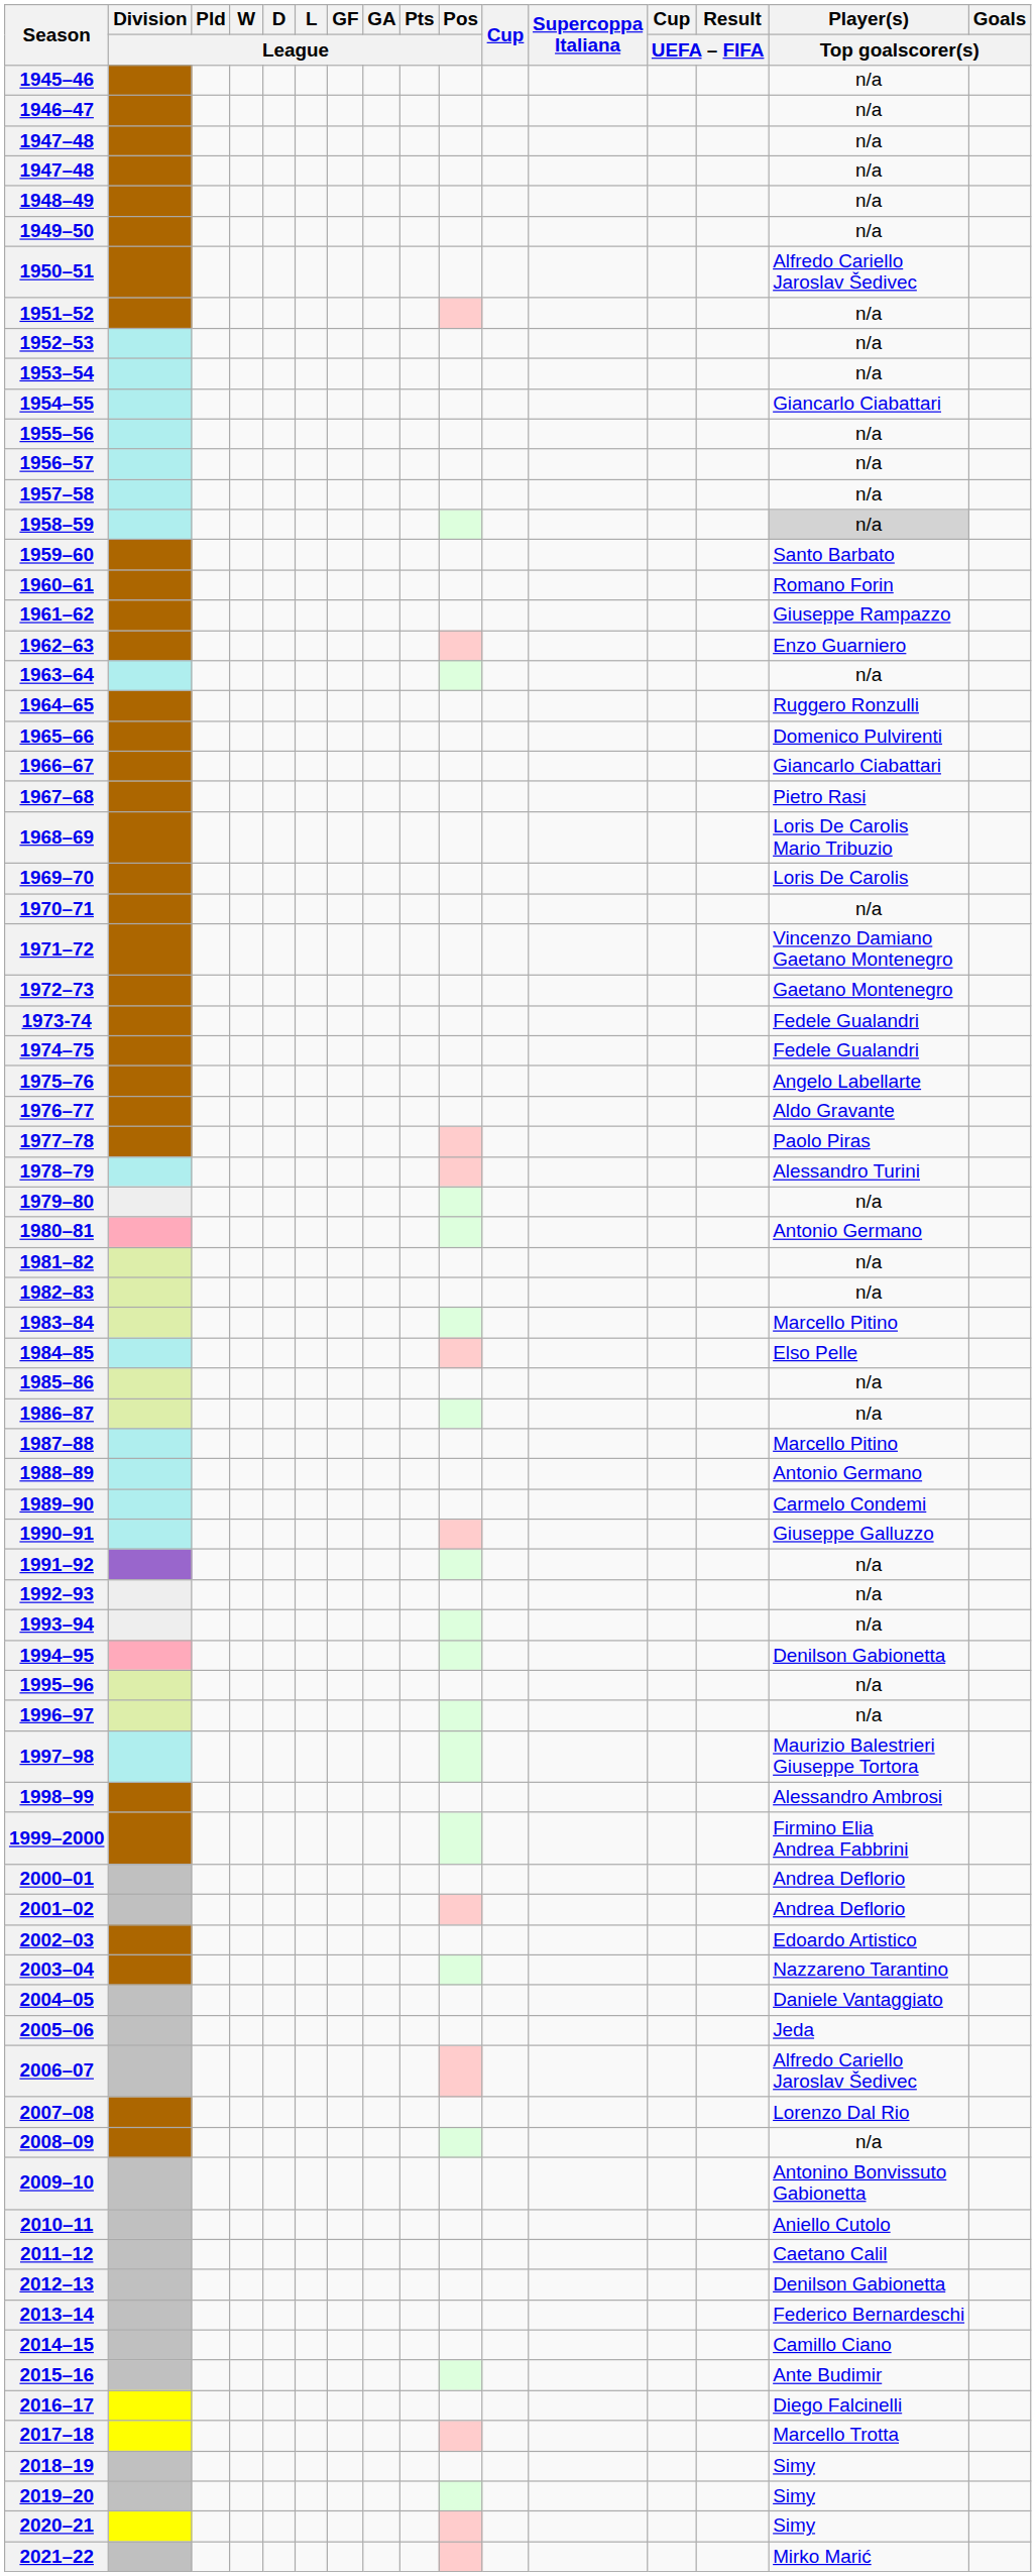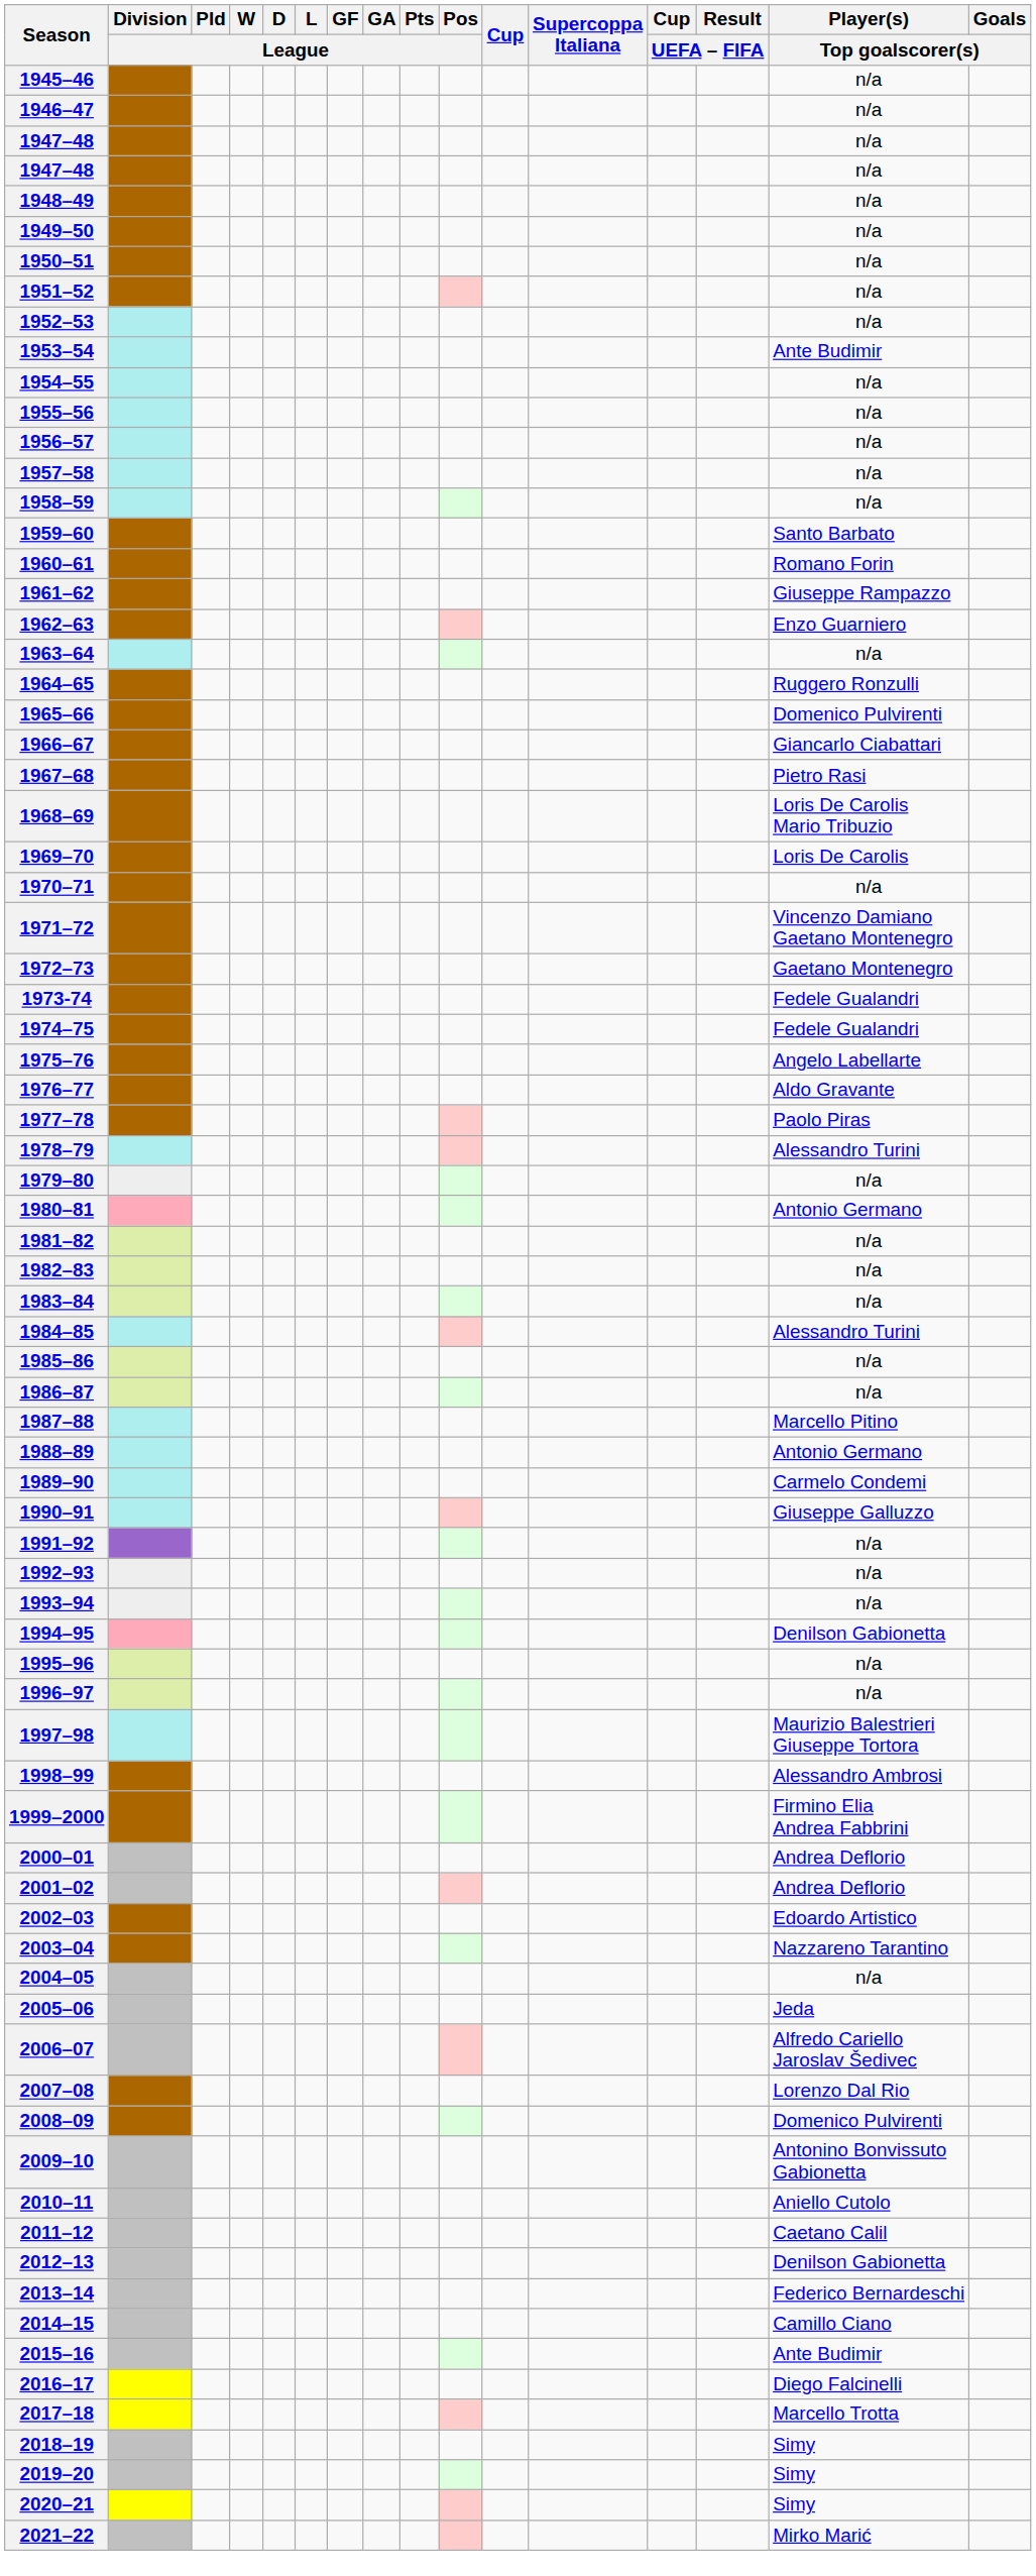1950–51 | Player(s) / Top goalscorer(s): Alfredo Cariello Jaroslav Šedivec -> n/a
1953–54 | Player(s) / Top goalscorer(s): n/a -> Ante Budimir
1954–55 | Player(s) / Top goalscorer(s): Giancarlo Ciabattari -> n/a
1958–59 | Player(s) / Top goalscorer(s): lightgrey background -> no background
1983–84 | Player(s) / Top goalscorer(s): Marcello Pitino -> n/a
1984–85 | Player(s) / Top goalscorer(s): Elso Pelle -> Alessandro Turini
2004–05 | Player(s) / Top goalscorer(s): Daniele Vantaggiato -> n/a
2008–09 | Player(s) / Top goalscorer(s): n/a -> Domenico Pulvirenti
